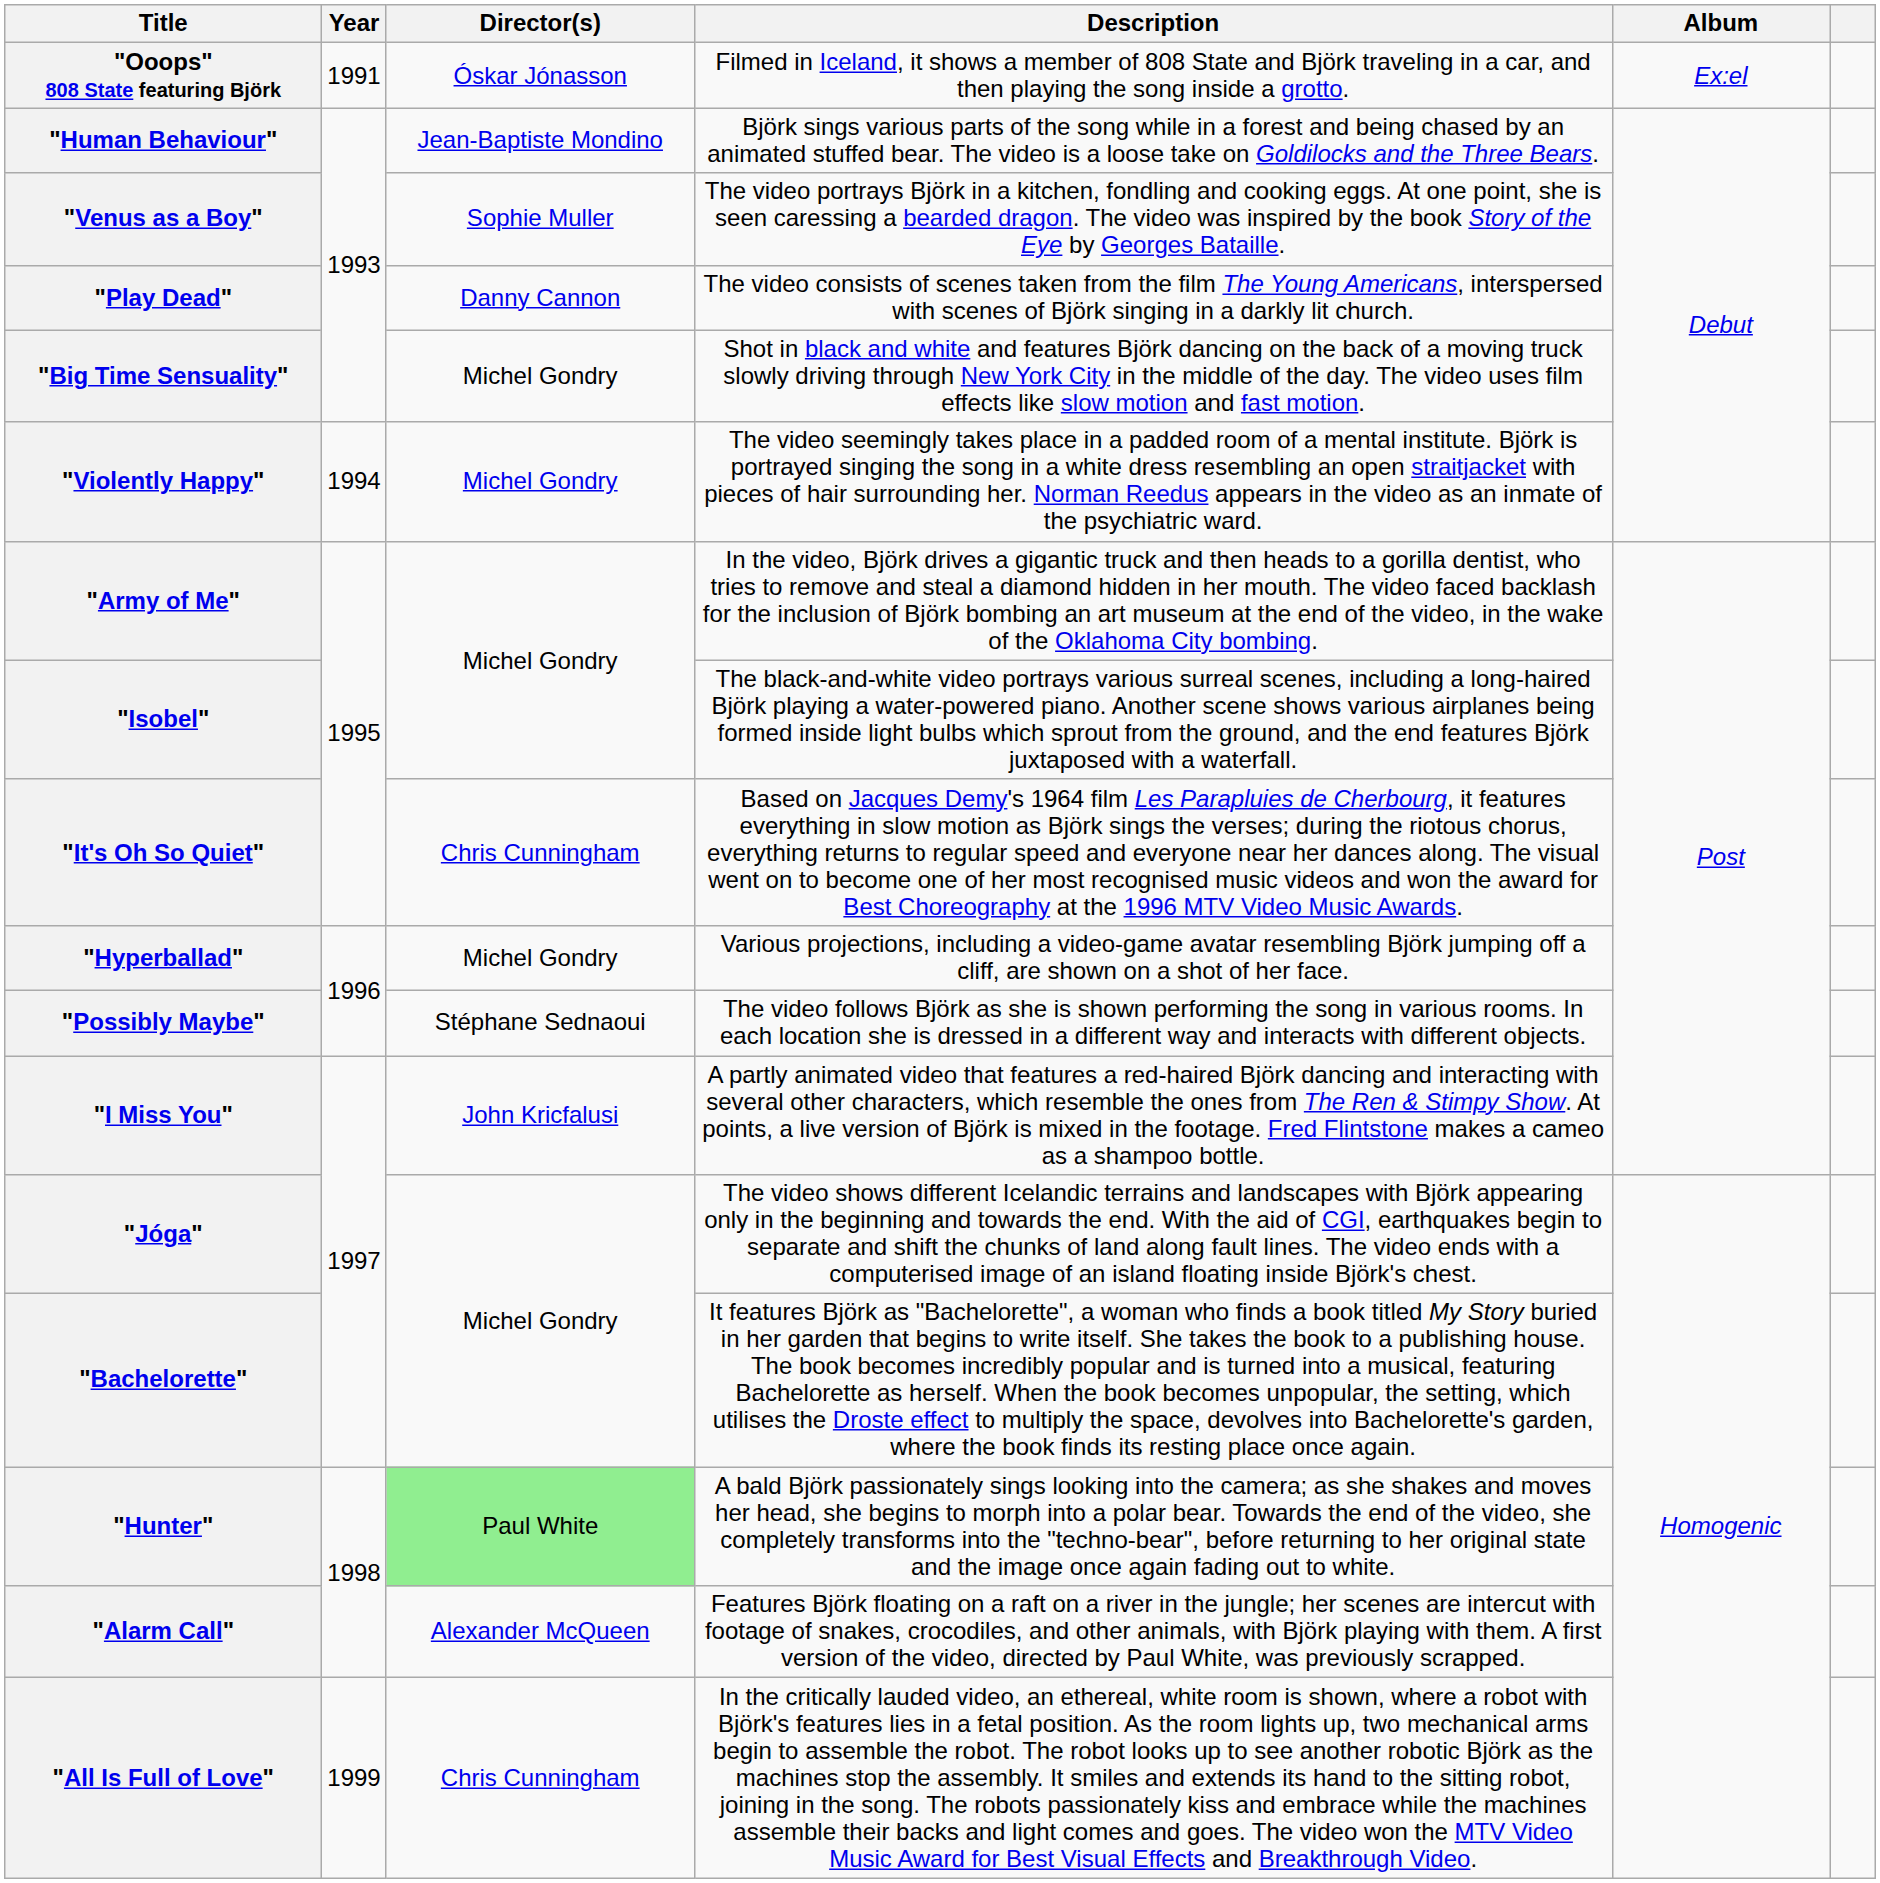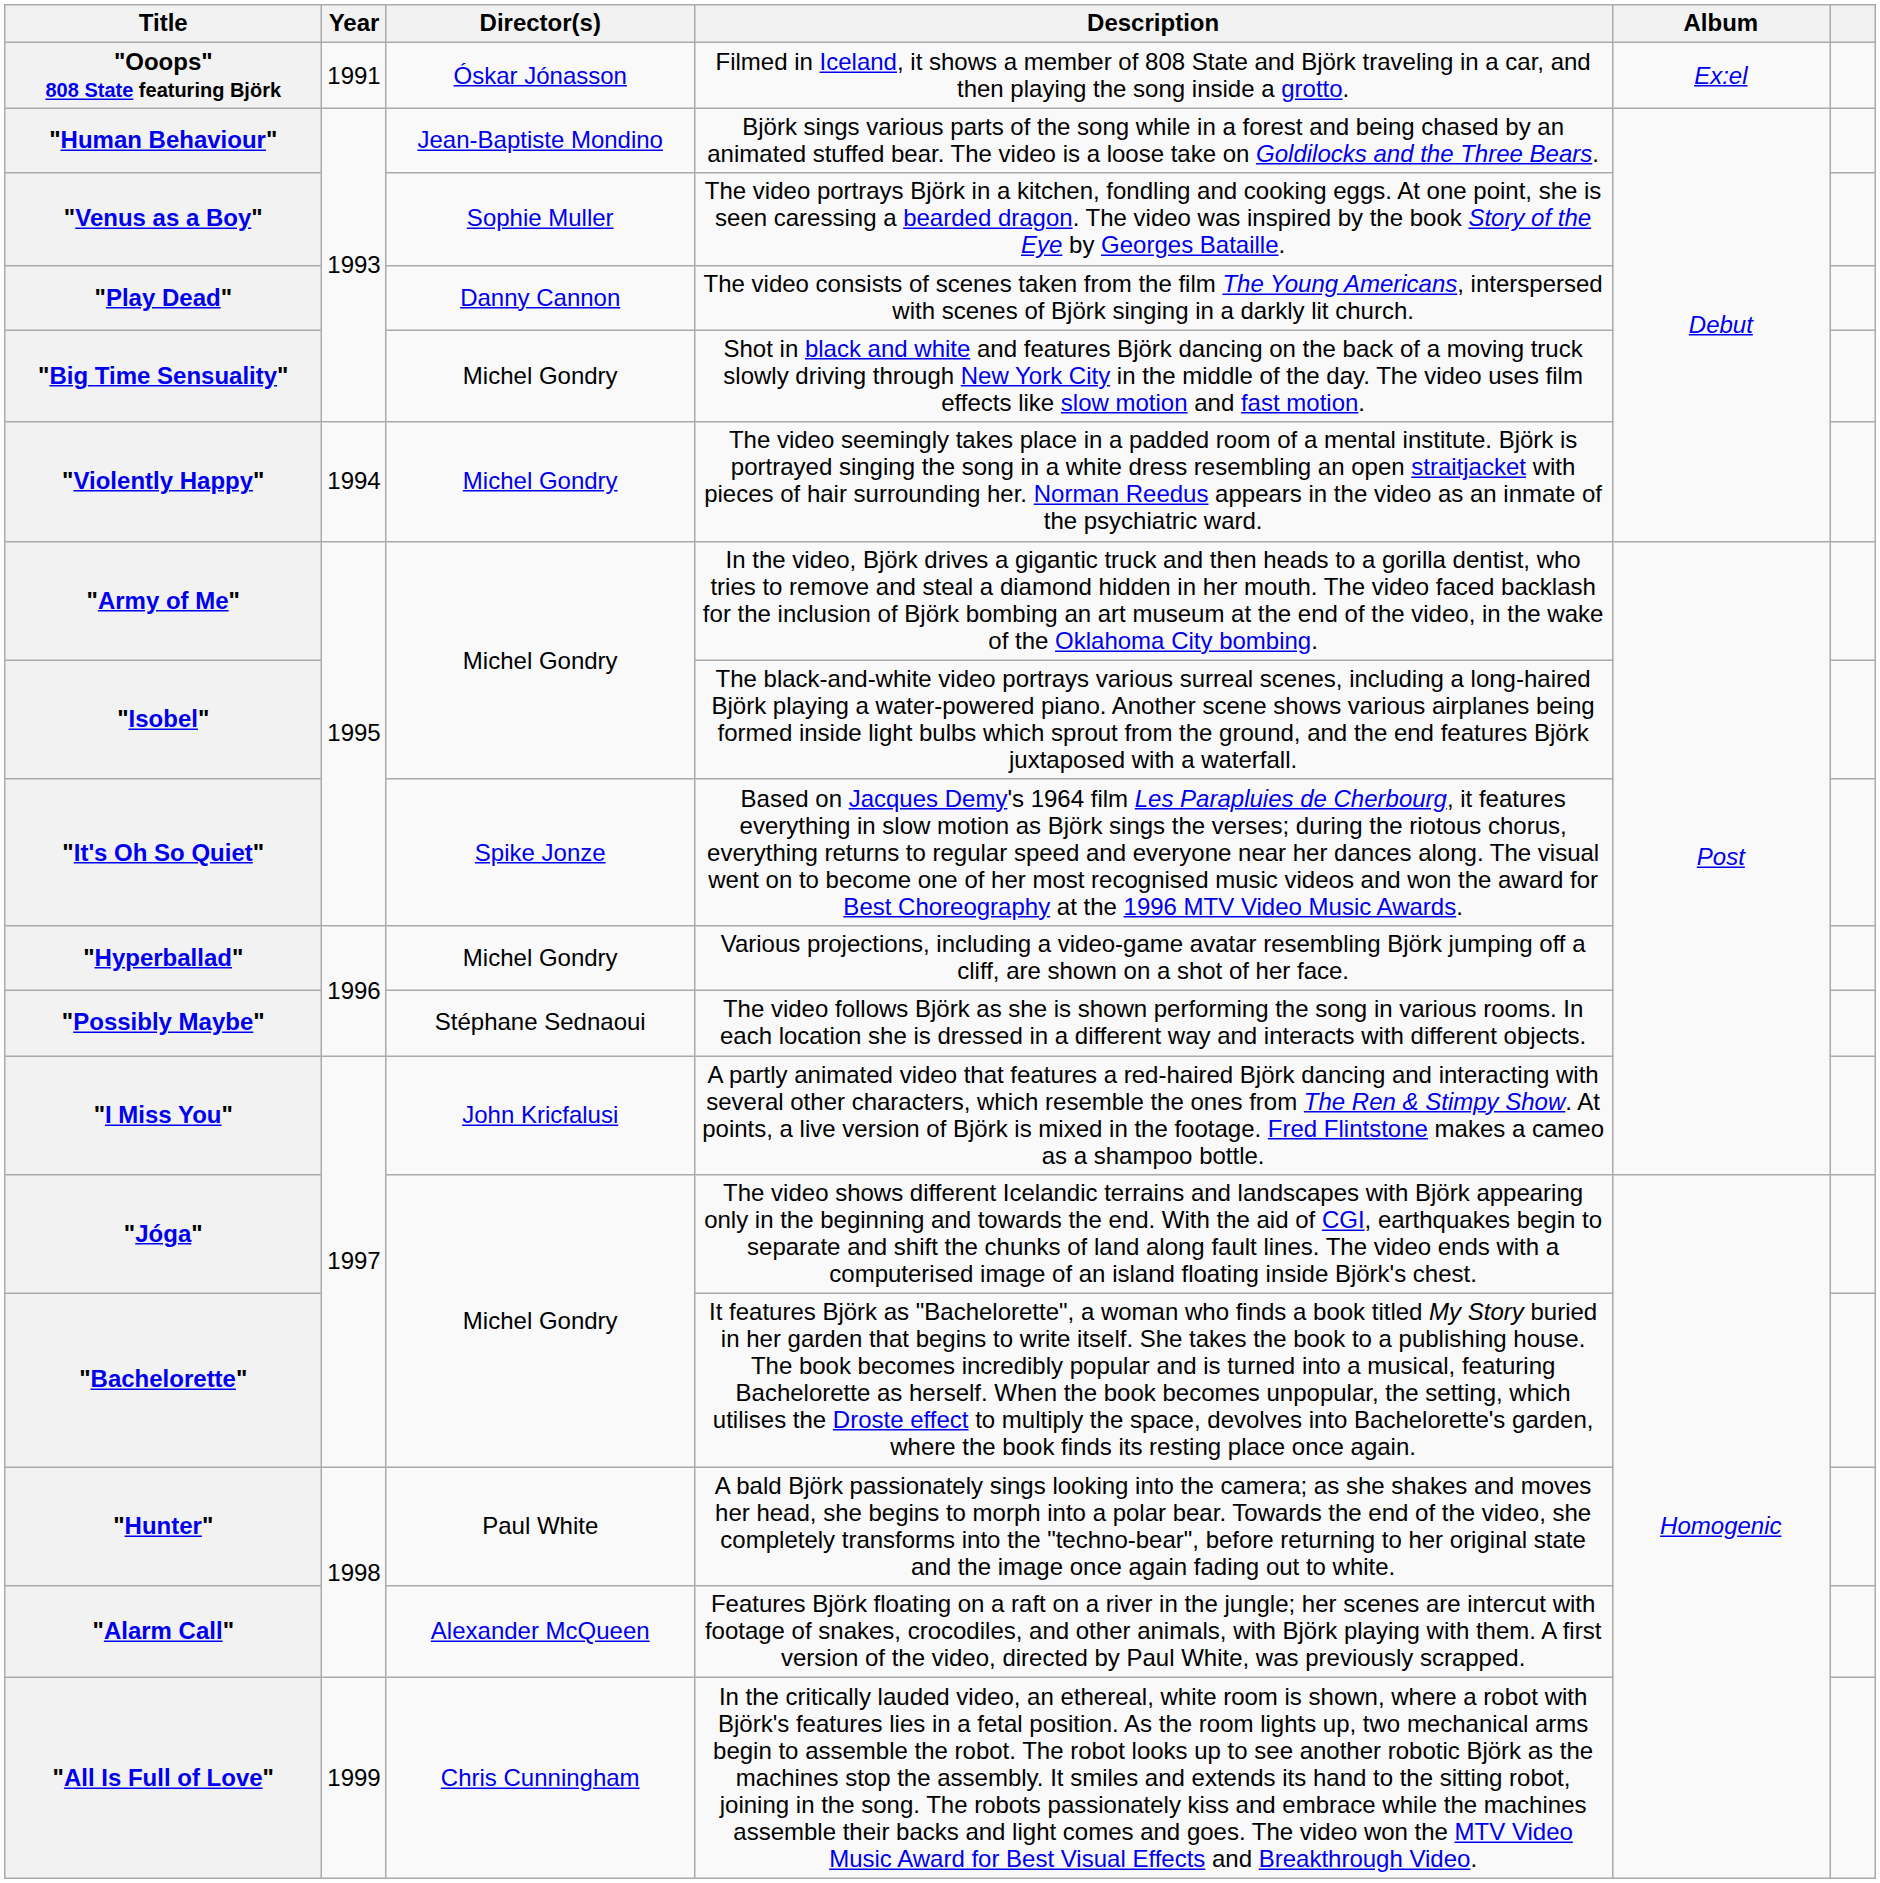"It's Oh So Quiet" | Director(s): Chris Cunningham -> Spike Jonze
"Hunter" | Director(s): lightgreen background -> no background
